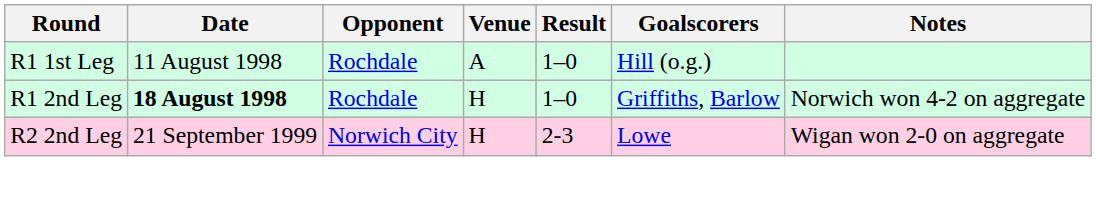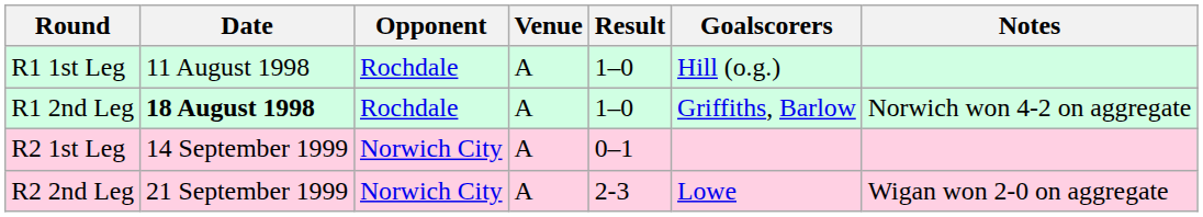R1 2nd Leg | Venue: H -> A
+ row: R2 1st Leg | 14 September 1999 | Norwich City | A | 0–1
R2 2nd Leg | Venue: H -> A
